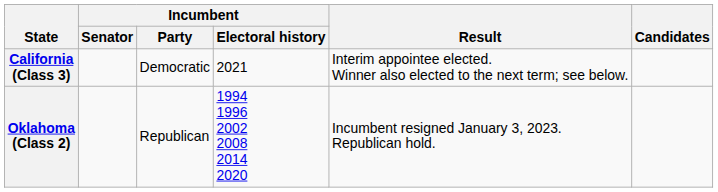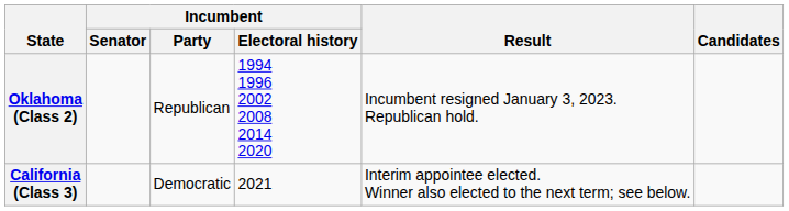rows swapped: California (Class 3) <-> Oklahoma (Class 2)
